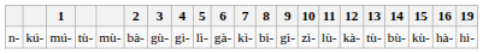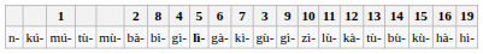columns swapped: 3 <-> 8
kú- | 5: normal -> bold
